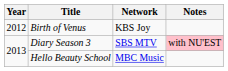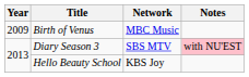Birth of Venus | Year: 2012 -> 2009
Birth of Venus | Network: KBS Joy -> MBC Music
Hello Beauty School | Network: MBC Music -> KBS Joy
